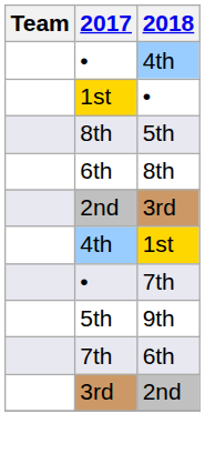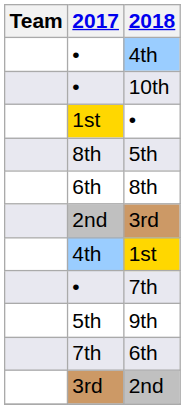+ row: • | 10th
